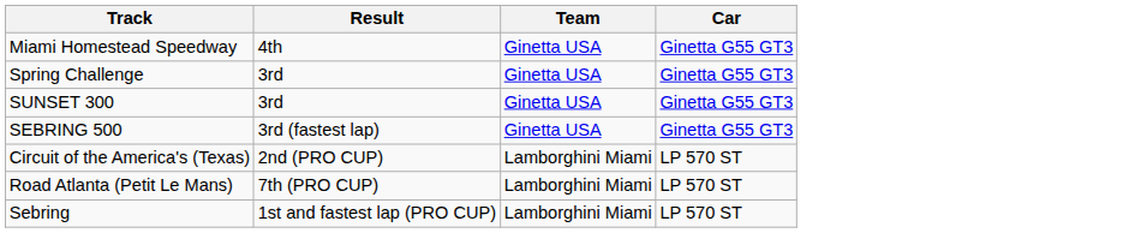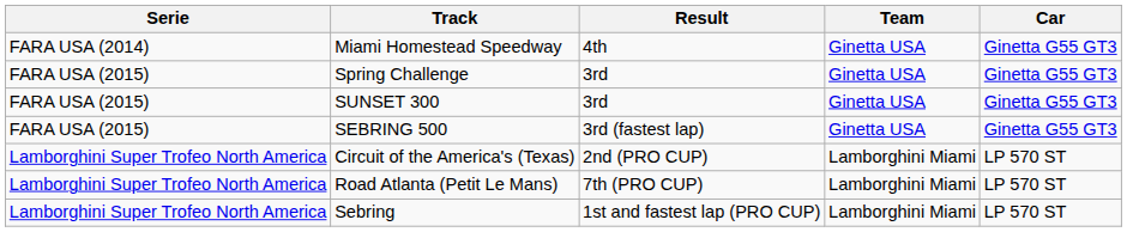+ column: Serie | FARA USA (2014) | FARA USA (2015) | FARA USA (2015) | FARA USA (2015) | Lamborghini Super Trofeo North America | Lamborghini Super Trofeo North America | Lamborghini Super Trofeo North America
